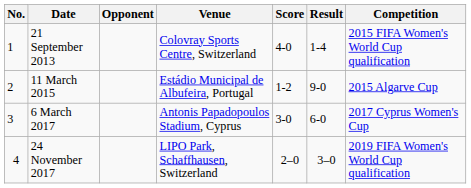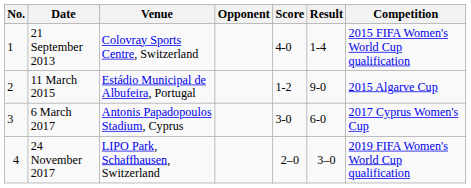columns swapped: Venue <-> Opponent
